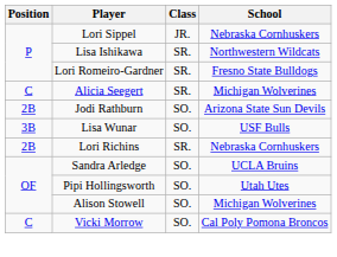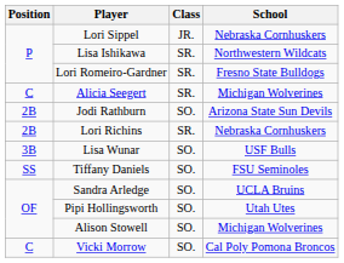rows swapped: Lori Richins <-> Lisa Wunar
+ row: SS | Tiffany Daniels | SO. | FSU Seminoles
